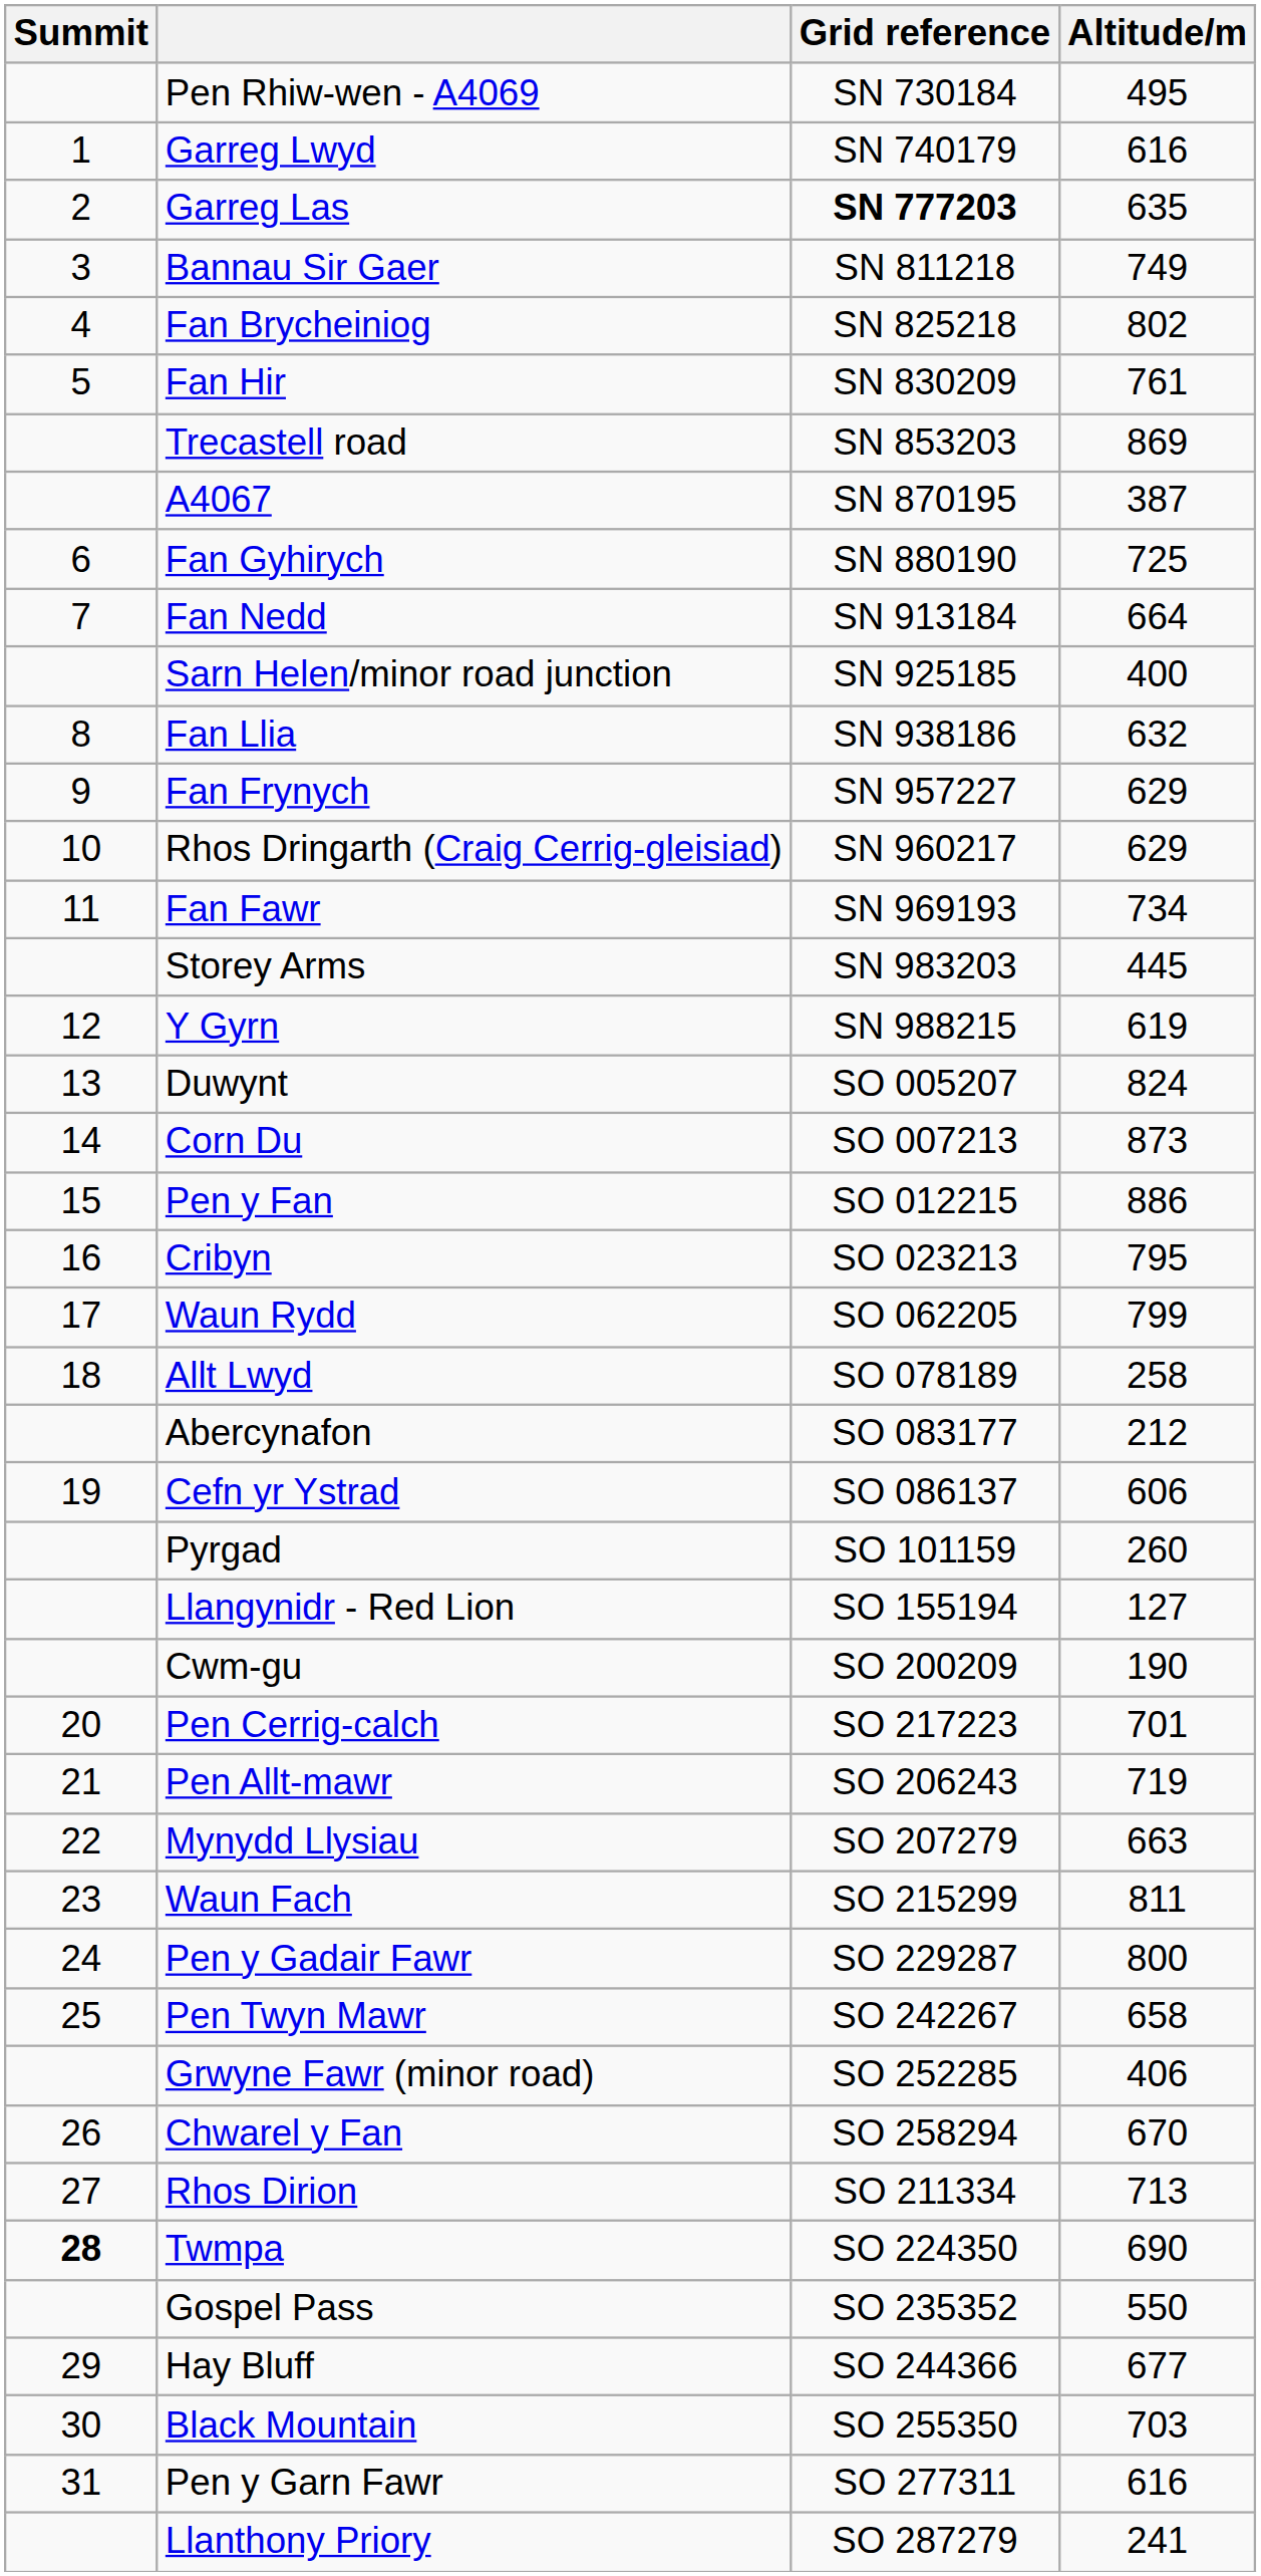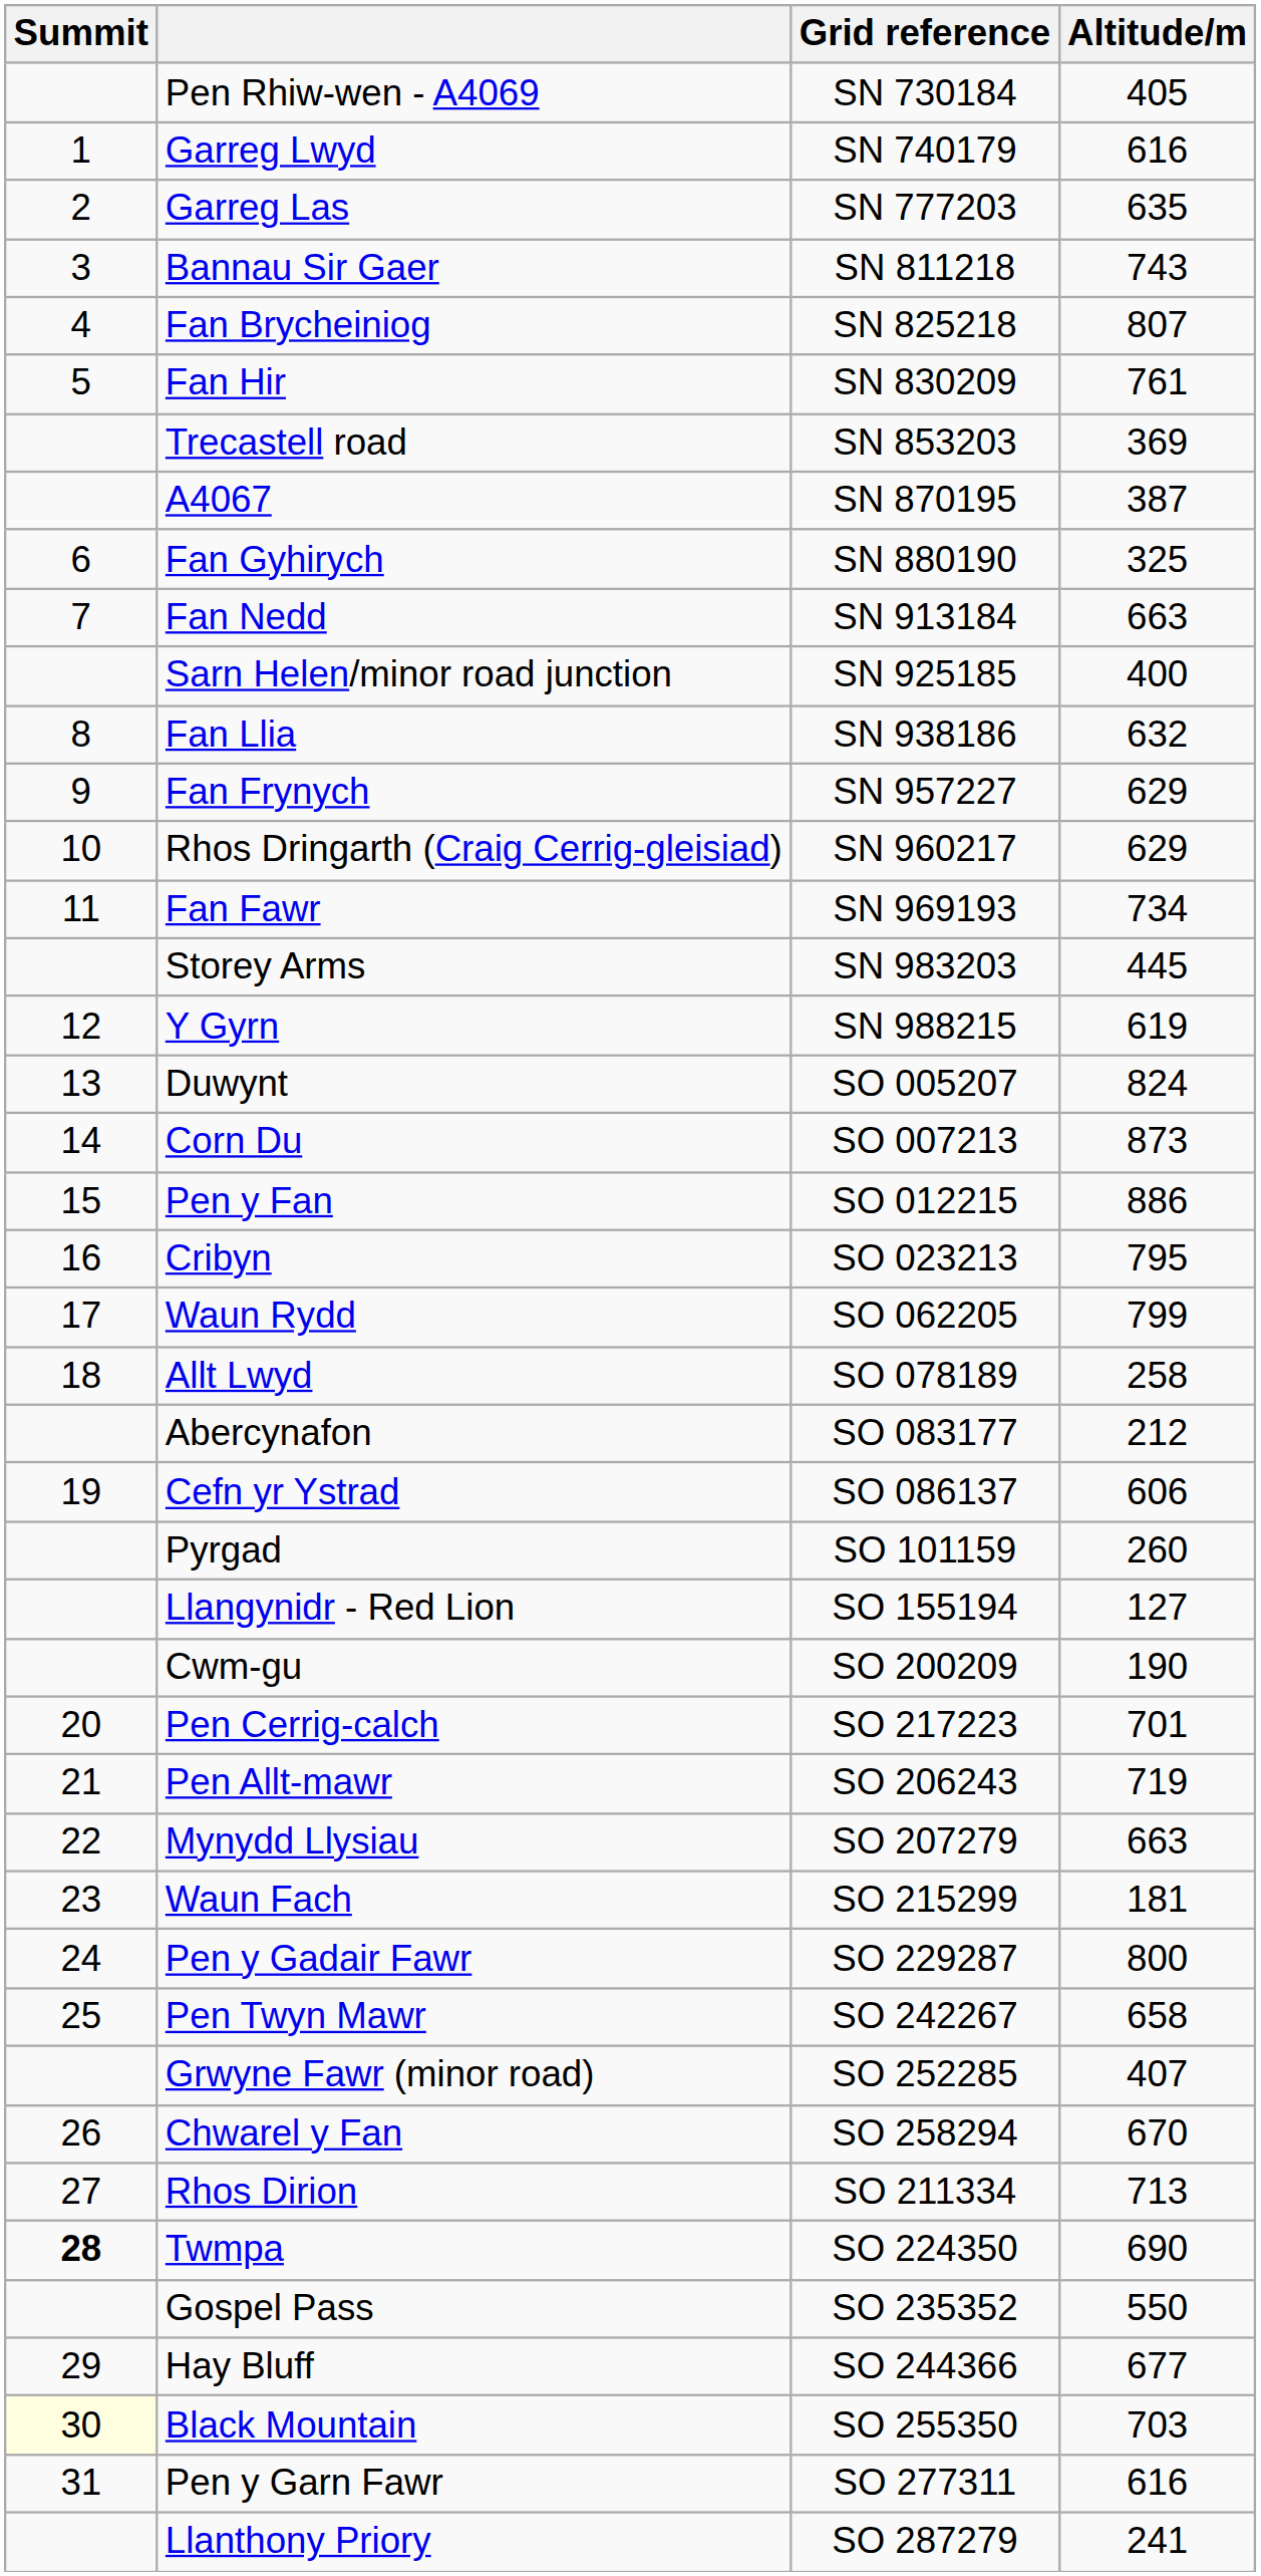Pen Rhiw-wen - A4069 | Altitude/m: 495 -> 405
Garreg Las | Grid reference: bold -> normal
Bannau Sir Gaer | Altitude/m: 749 -> 743
Fan Brycheiniog | Altitude/m: 802 -> 807
Trecastell road | Altitude/m: 869 -> 369
Fan Gyhirych | Altitude/m: 725 -> 325
Fan Nedd | Altitude/m: 664 -> 663
Waun Fach | Altitude/m: 811 -> 181
Grwyne Fawr (minor road) | Altitude/m: 406 -> 407
Black Mountain | Summit: no background -> lightyellow background
